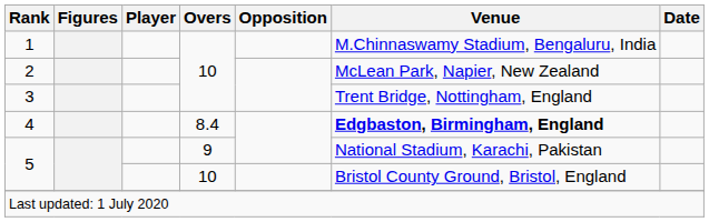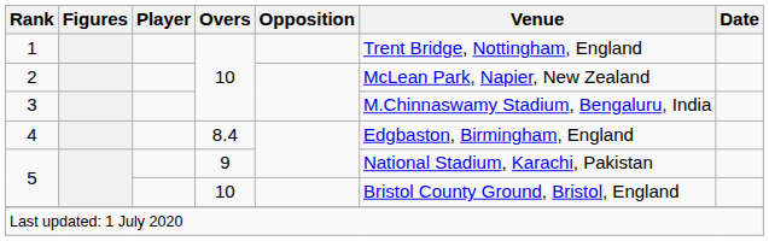1 | Venue: M.Chinnaswamy Stadium, Bengaluru, India -> Trent Bridge, Nottingham, England
3 | Venue: Trent Bridge, Nottingham, England -> M.Chinnaswamy Stadium, Bengaluru, India
4 | Venue: bold -> normal
